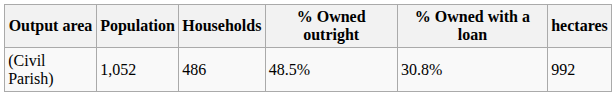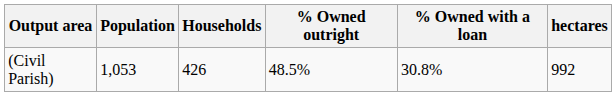(Civil Parish) | Population: 1,052 -> 1,053
(Civil Parish) | Households: 486 -> 426
